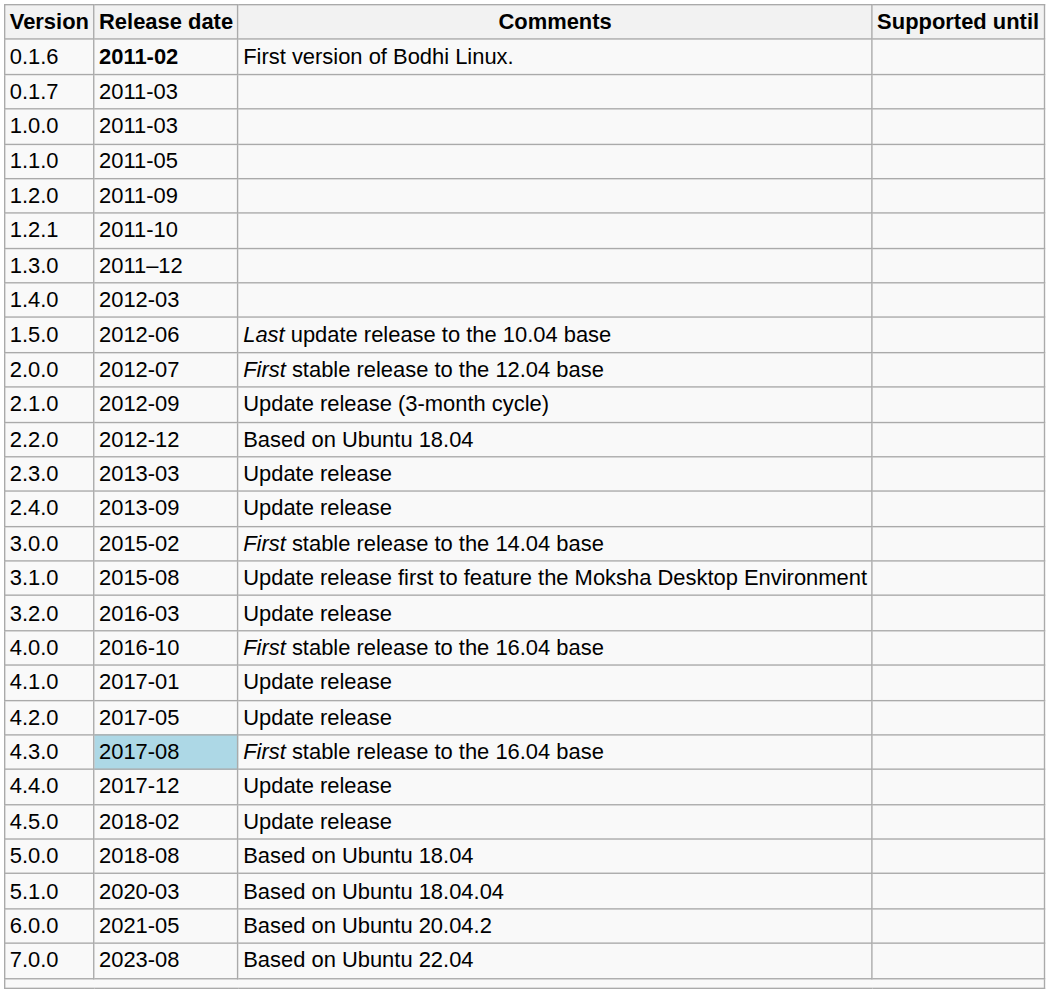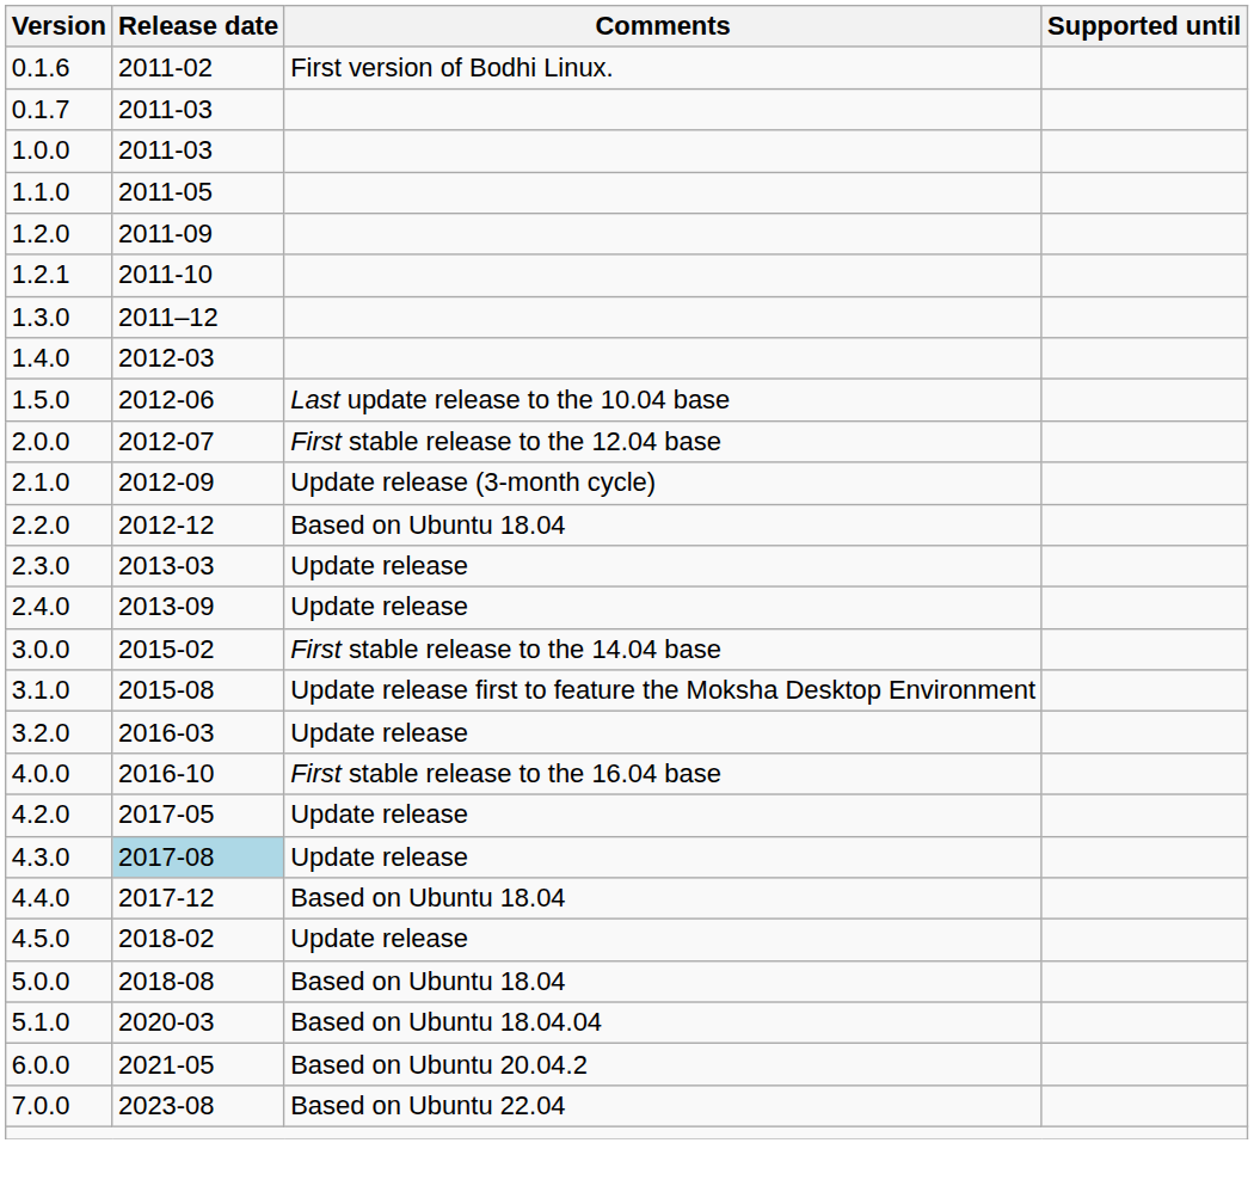0.1.6 | Release date: bold -> normal
- row: 4.1.0 | 2017-01 | Update release
4.3.0 | Comments: First stable release to the 16.04 base -> Update release
4.4.0 | Comments: Update release -> Based on Ubuntu 18.04
